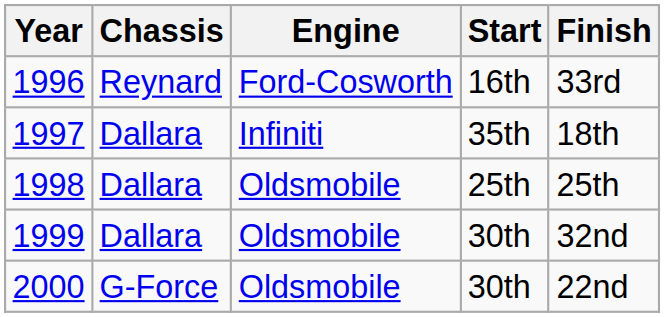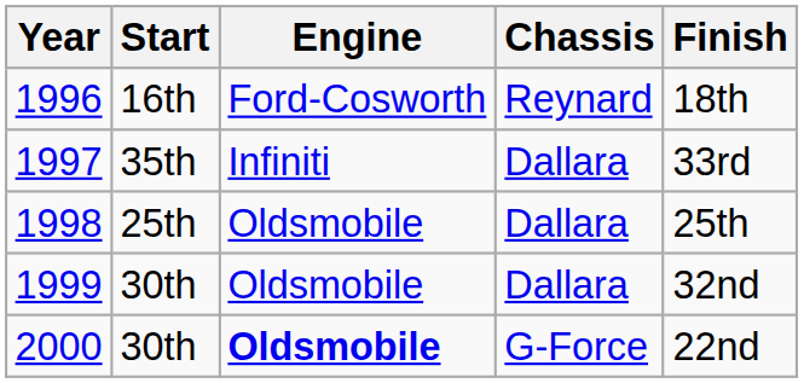columns swapped: Chassis <-> Start
1996 | Finish: 33rd -> 18th
1997 | Finish: 18th -> 33rd
2000 | Engine: normal -> bold
